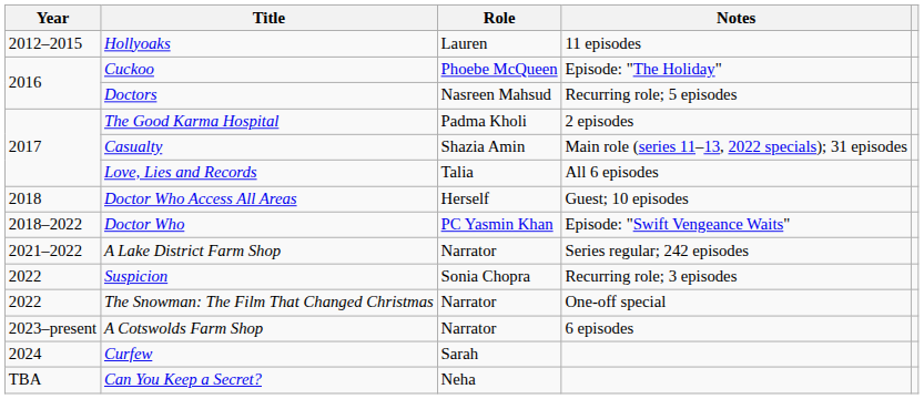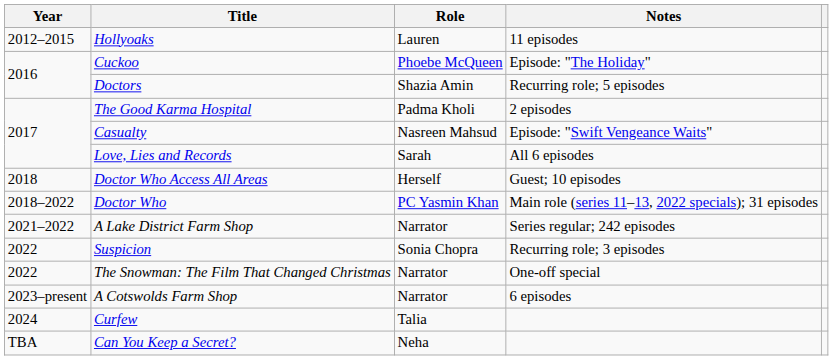Doctors | Role: Nasreen Mahsud -> Shazia Amin
Casualty | Role: Shazia Amin -> Nasreen Mahsud
Casualty | Notes: Main role (series 11–13, 2022 specials); 31 episodes -> Episode: "Swift Vengeance Waits"
Love, Lies and Records | Role: Talia -> Sarah
Doctor Who | Notes: Episode: "Swift Vengeance Waits" -> Main role (series 11–13, 2022 specials); 31 episodes
Curfew | Role: Sarah -> Talia
